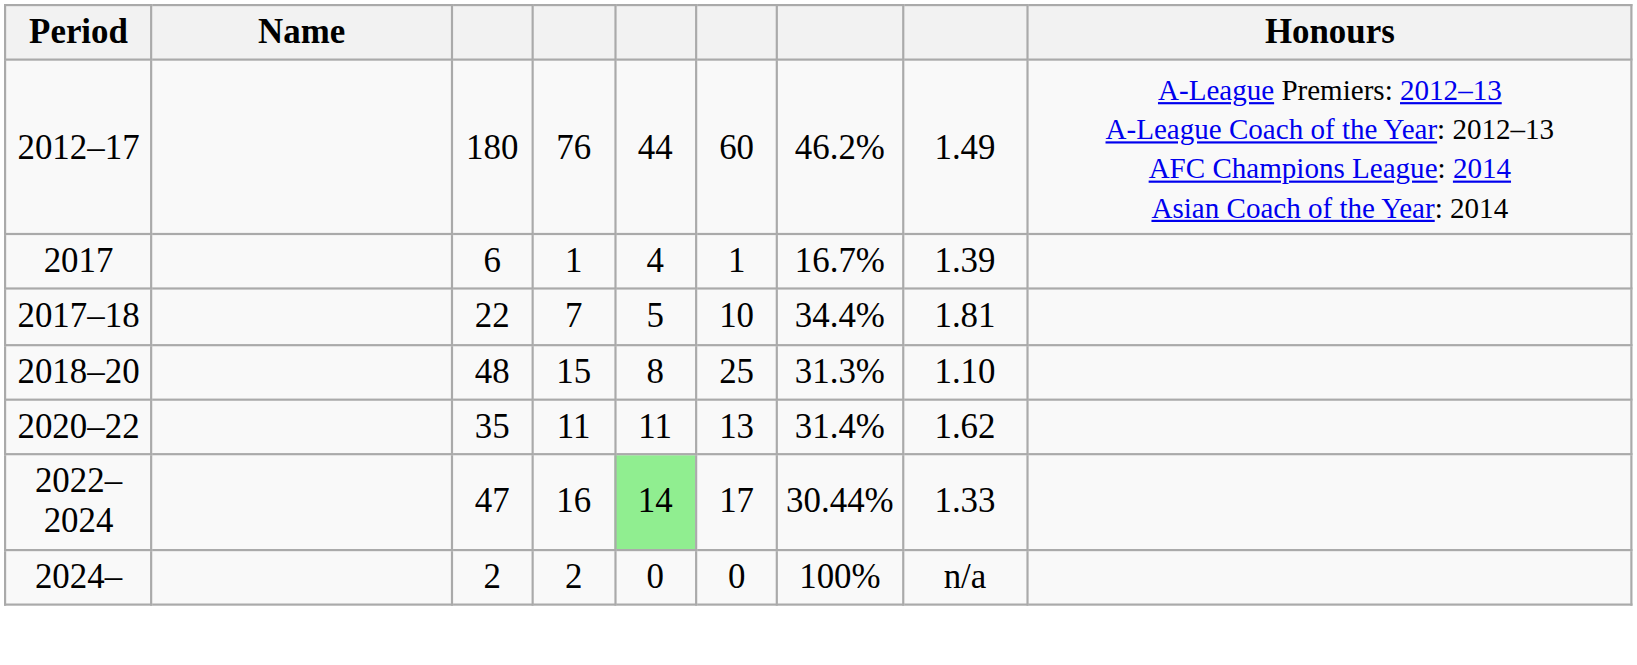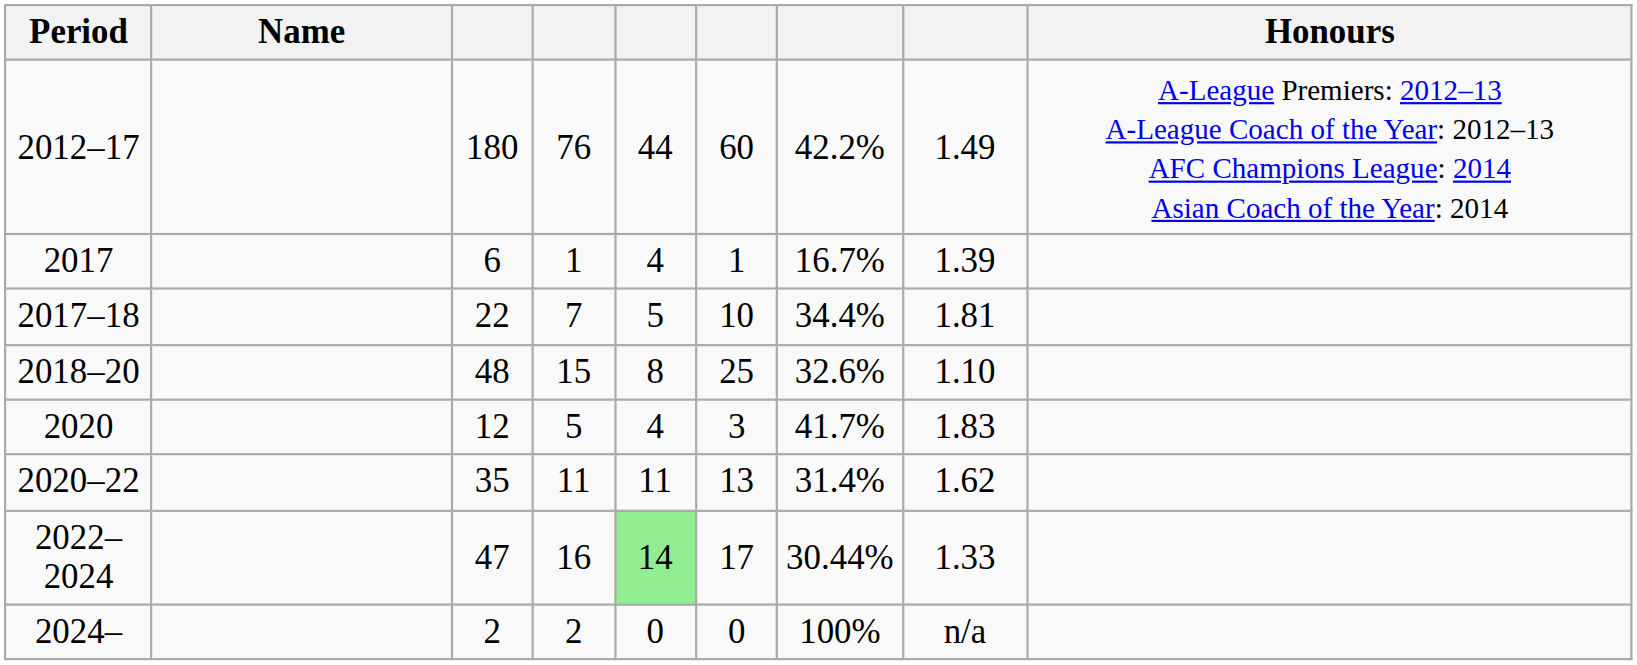2012–17 | column 7: 46.2% -> 42.2%
2018–20 | column 7: 31.3% -> 32.6%
+ row: 2020 | 12 | 5 | 4 | 3 | 41.7% | 1.83
